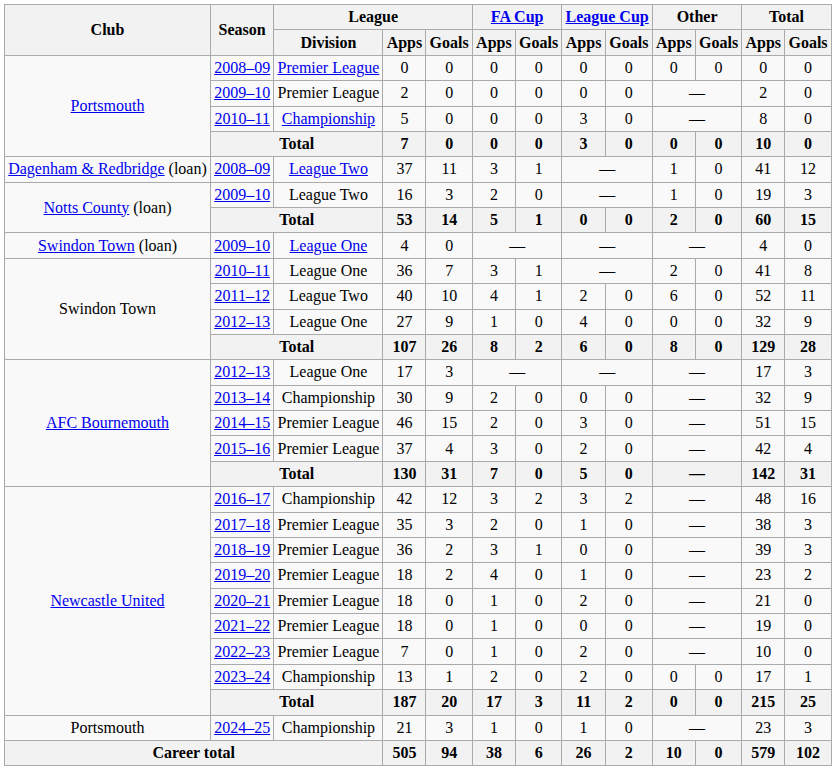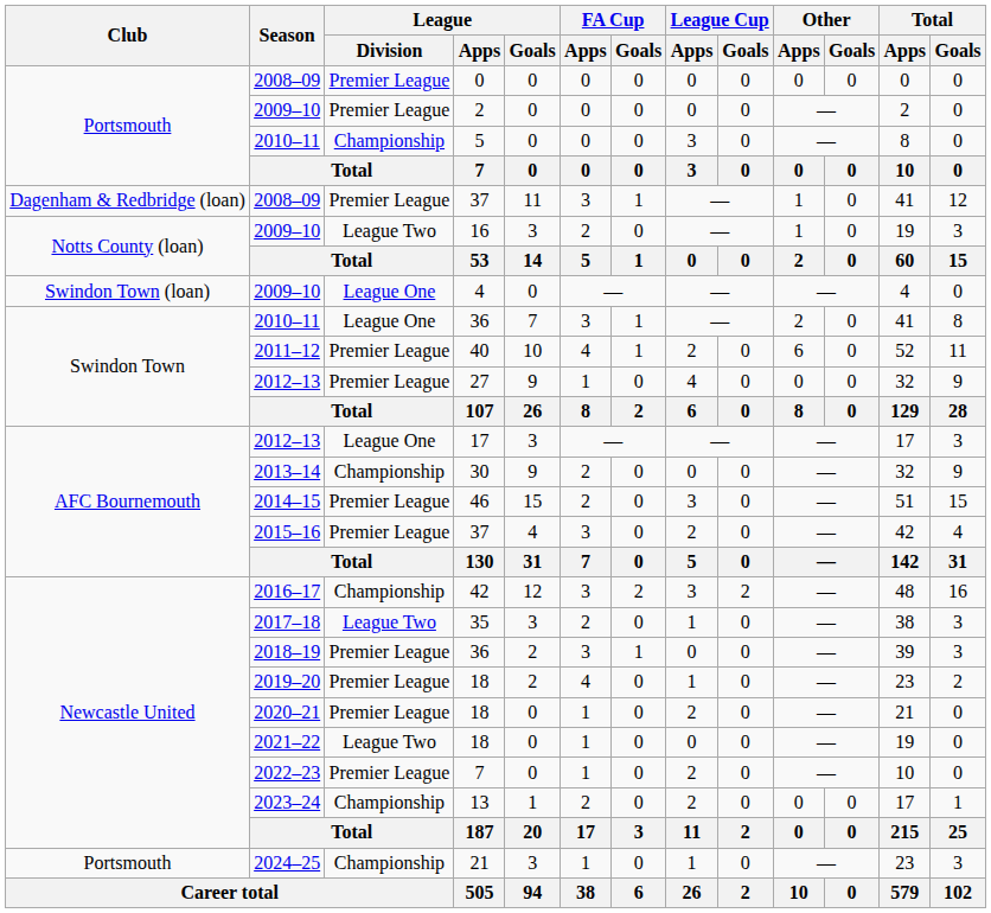2008–09 / 37 | League / Division: League Two -> Premier League
40 | League / Division: League Two -> Premier League
27 | League / Division: League One -> Premier League
35 | League / Division: Premier League -> League Two
2021–22 / 18 | League / Division: Premier League -> League Two
